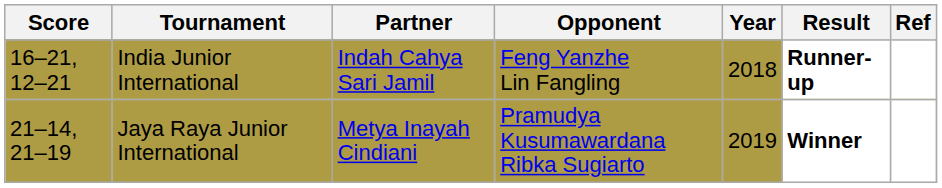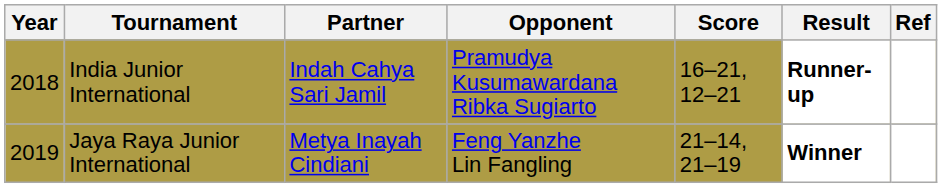columns swapped: Year <-> Score
India Junior International | Opponent: Feng Yanzhe Lin Fangling -> Pramudya Kusumawardana Ribka Sugiarto
Jaya Raya Junior International | Opponent: Pramudya Kusumawardana Ribka Sugiarto -> Feng Yanzhe Lin Fangling
